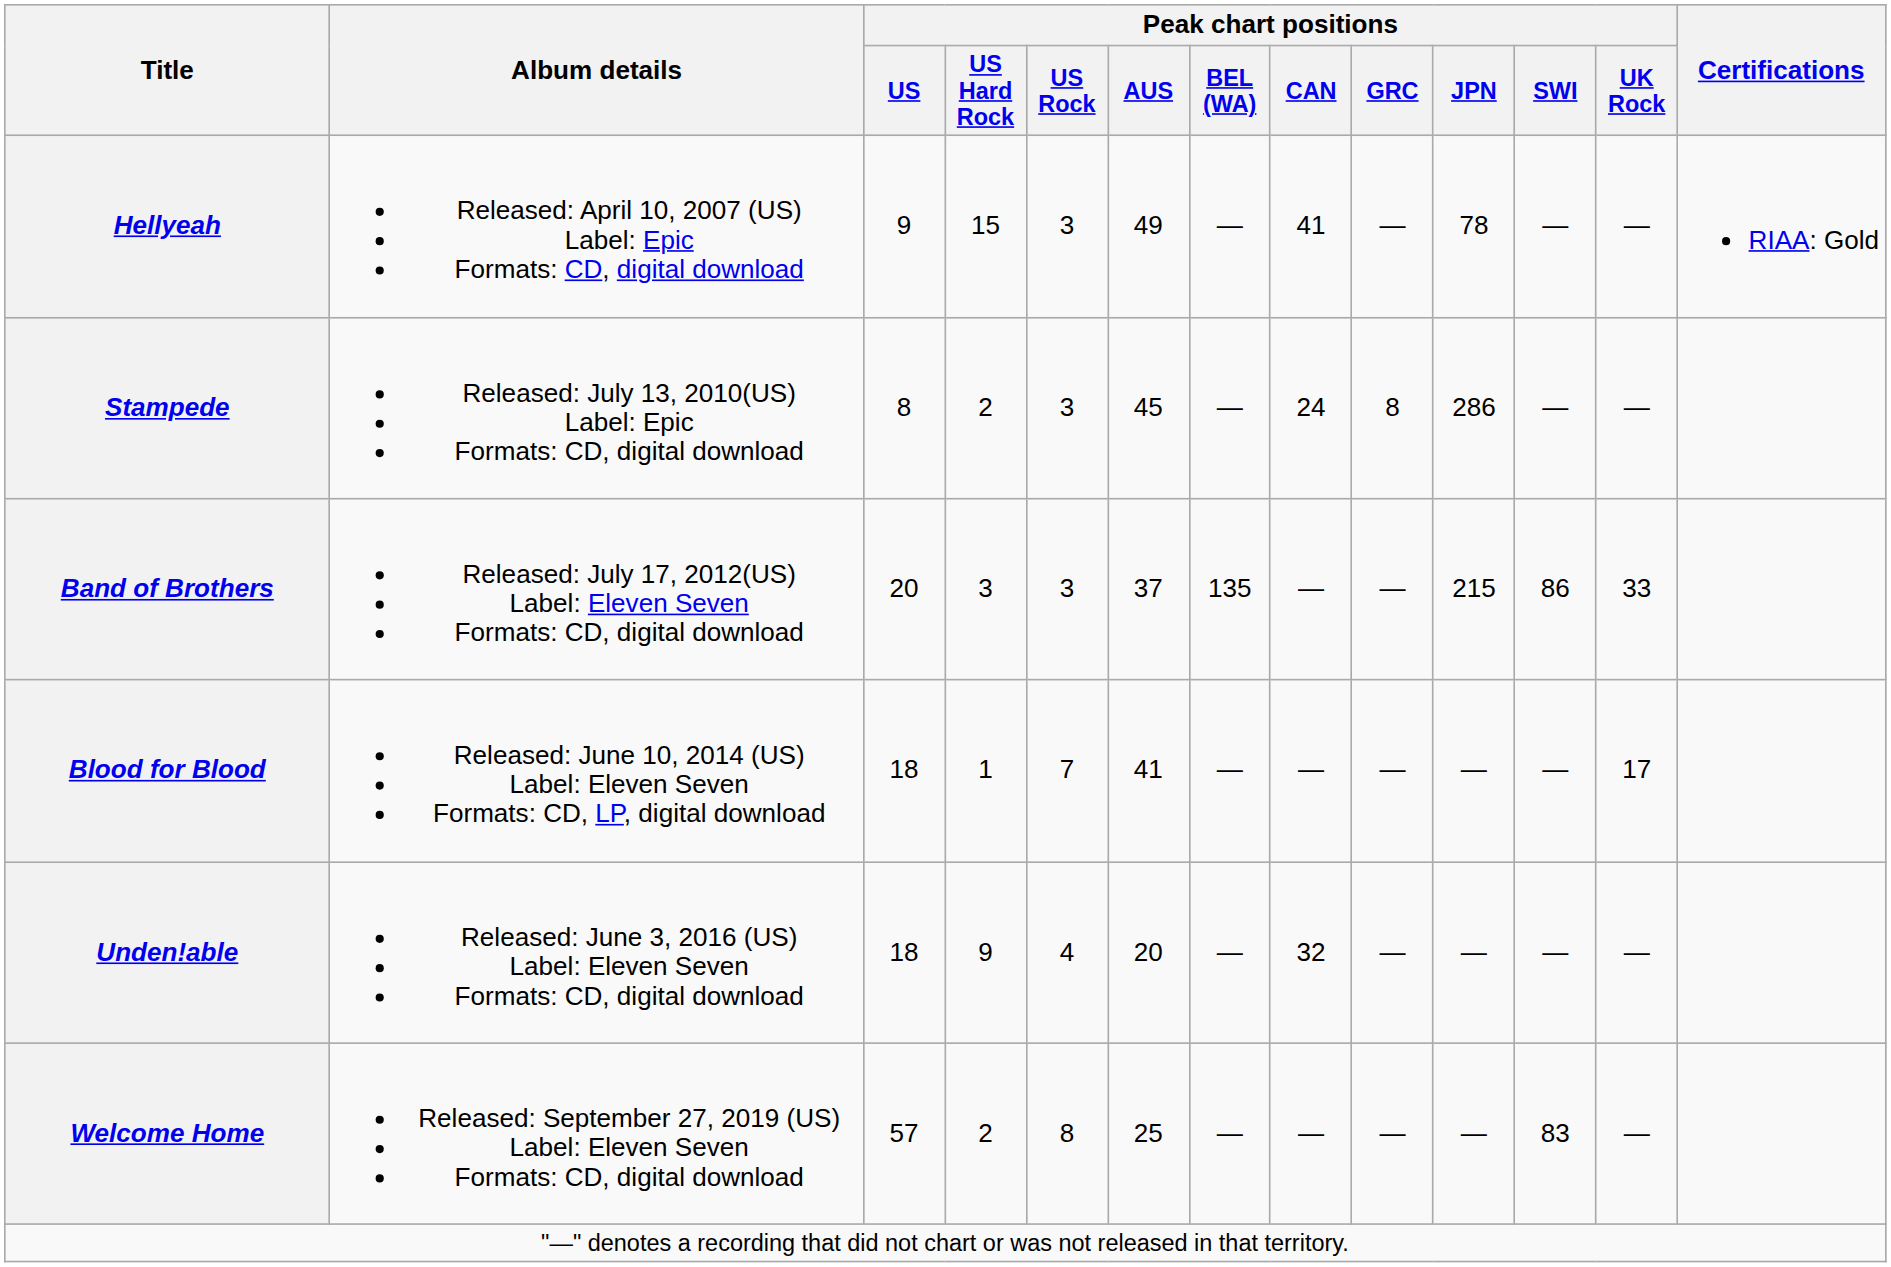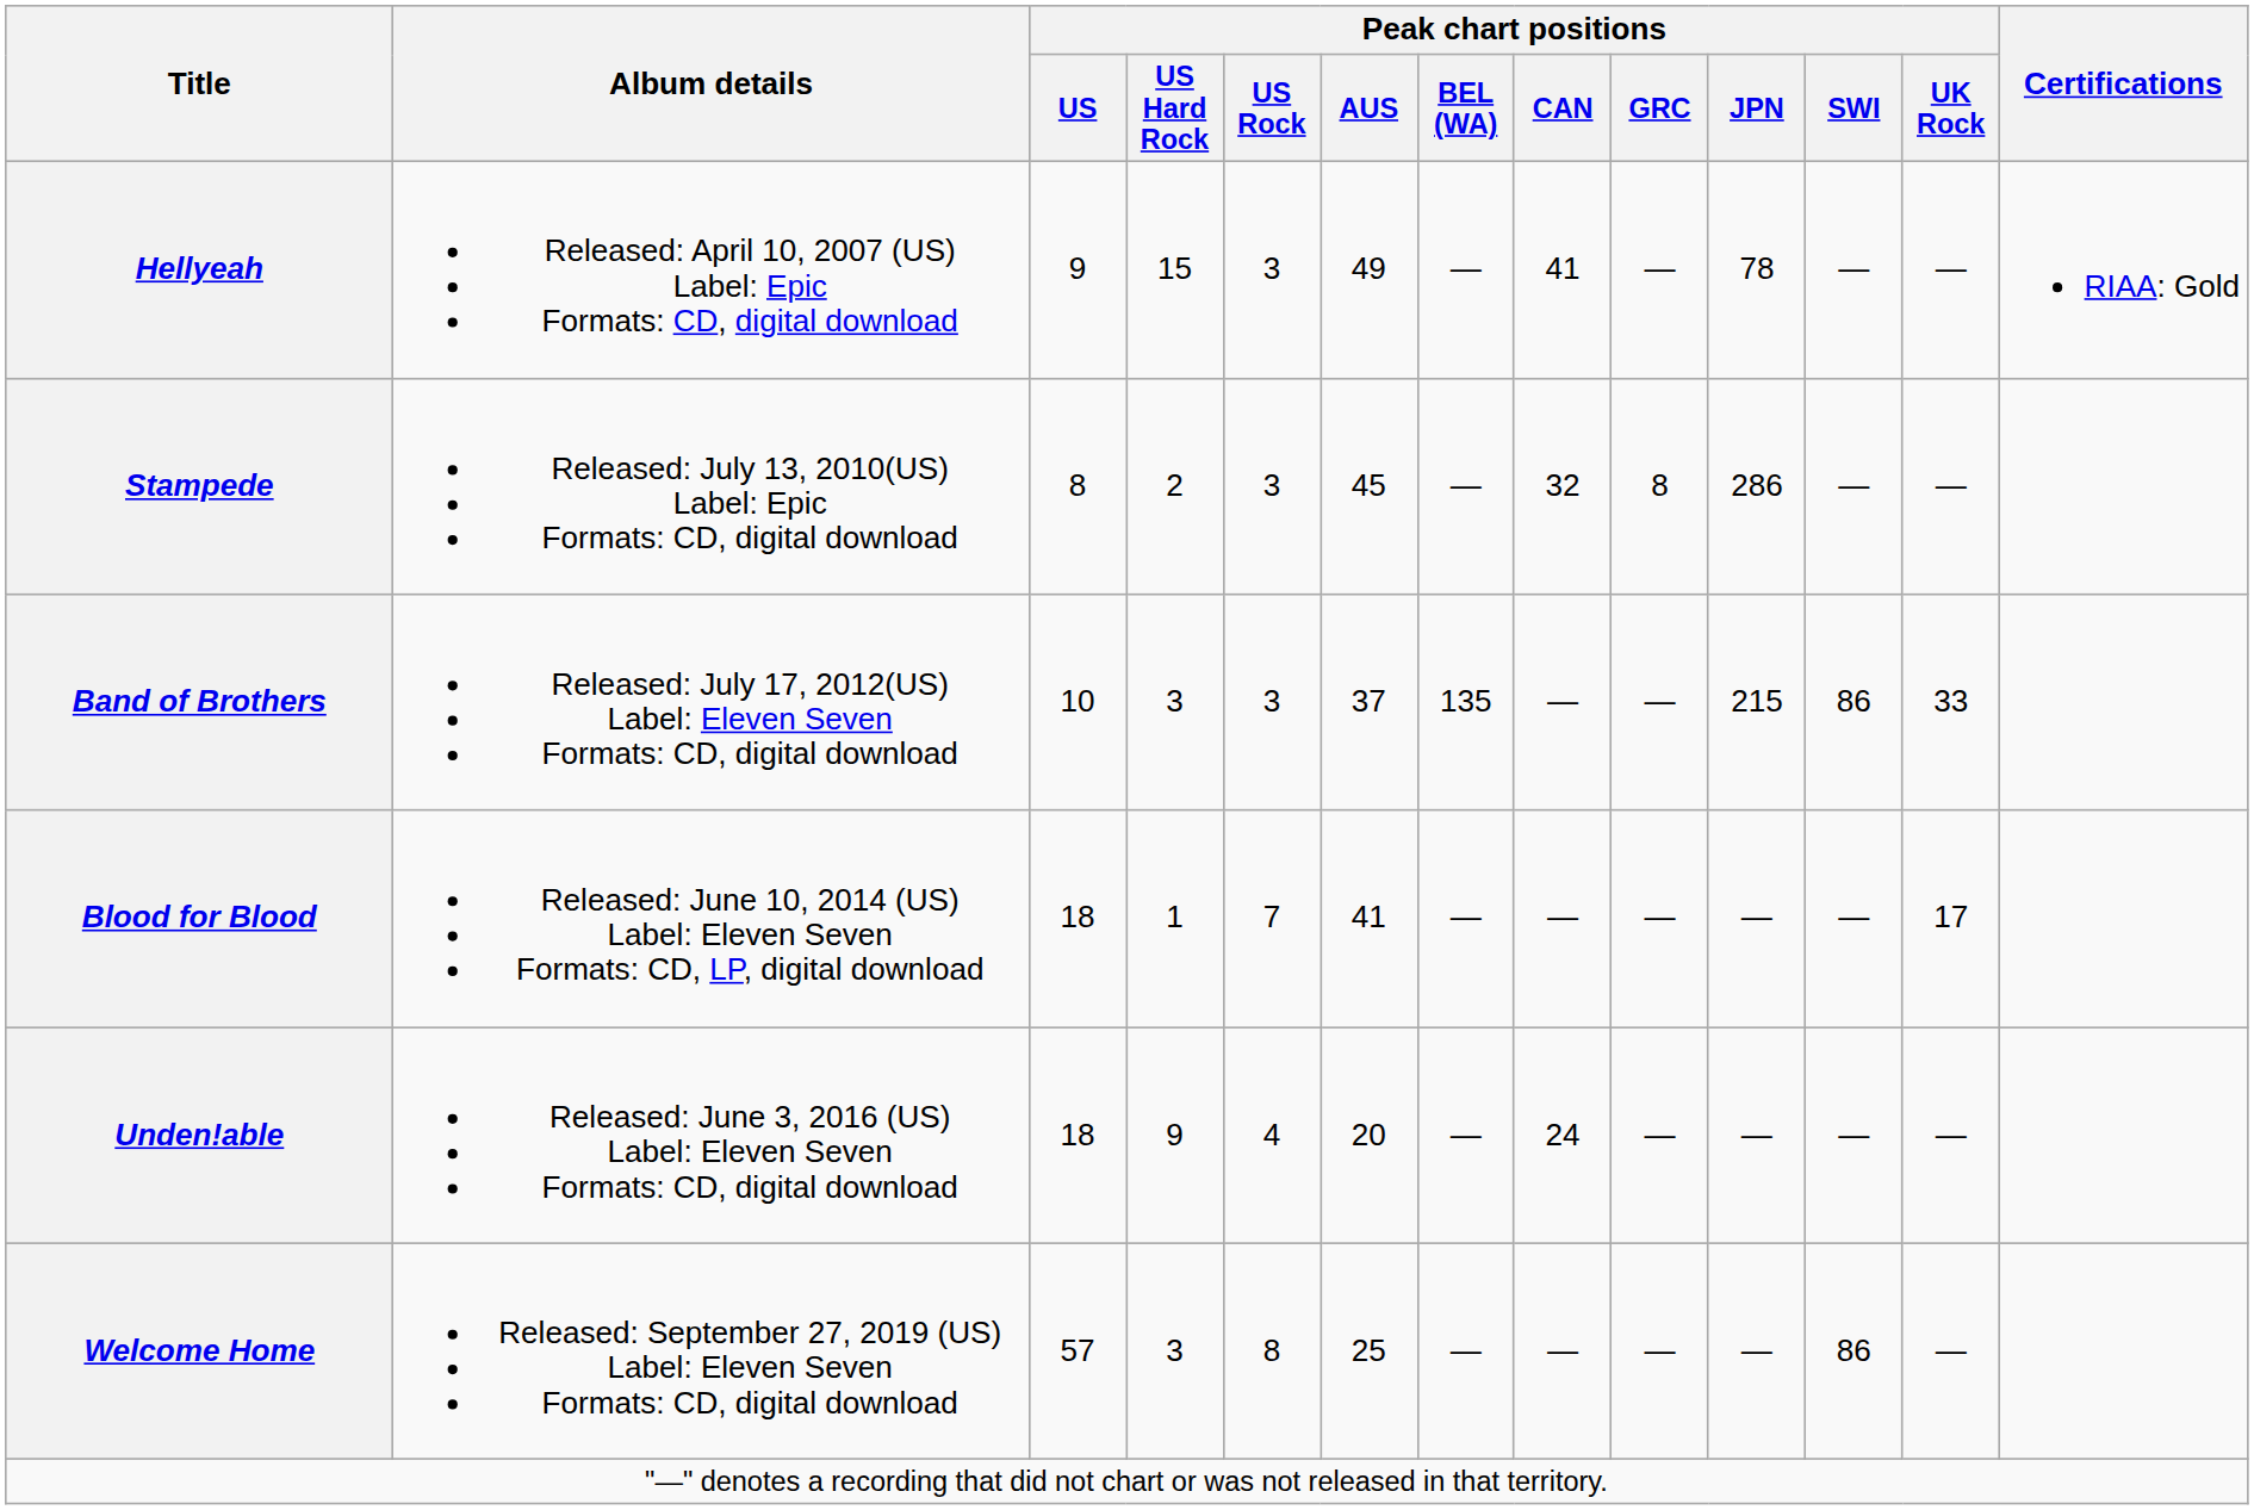Stampede | Peak chart positions / CAN: 24 -> 32
Band of Brothers | Peak chart positions / US: 20 -> 10
Unden!able | Peak chart positions / CAN: 32 -> 24
Welcome Home | Peak chart positions / US Hard Rock: 2 -> 3
Welcome Home | Peak chart positions / SWI: 83 -> 86
